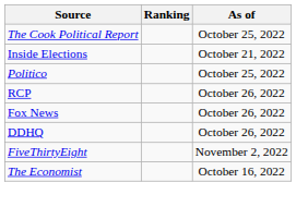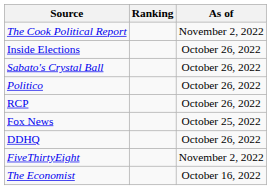The Cook Political Report | As of: October 25, 2022 -> November 2, 2022
Inside Elections | As of: October 21, 2022 -> October 26, 2022
+ row: Sabato's Crystal Ball | October 26, 2022
Politico | As of: October 25, 2022 -> October 26, 2022
Fox News | As of: October 26, 2022 -> October 25, 2022
